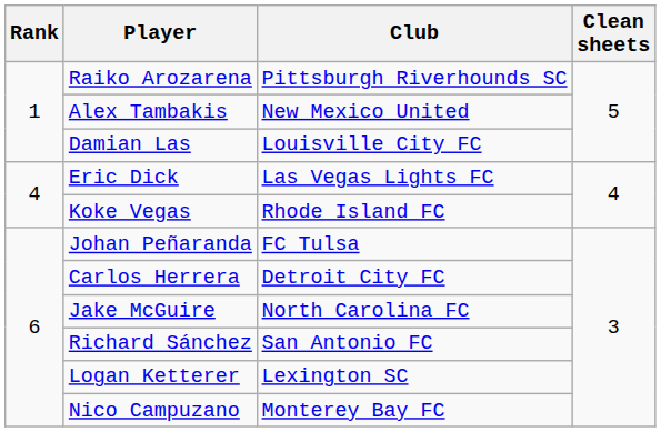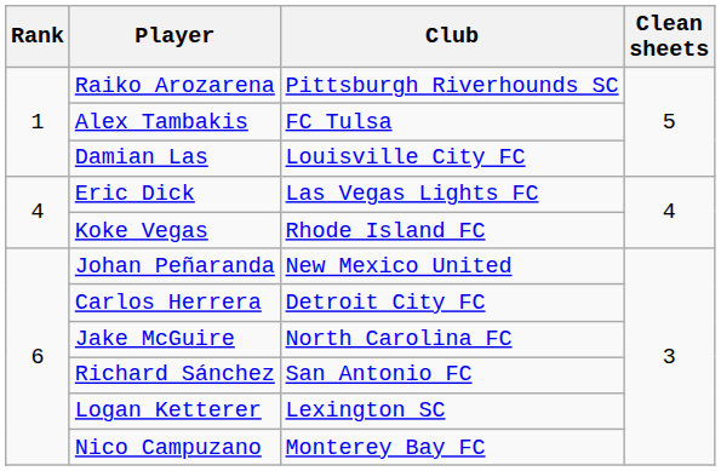Alex Tambakis | Club: New Mexico United -> FC Tulsa
Johan Peñaranda | Club: FC Tulsa -> New Mexico United
